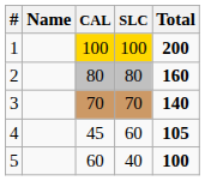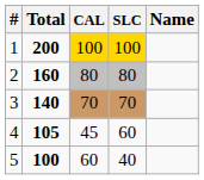columns swapped: Name <-> Total
